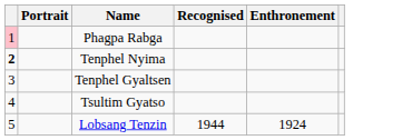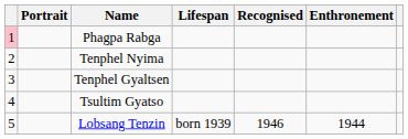+ column: Lifespan | born 1939
Tenphel Nyima | column 1: bold -> normal
Lobsang Tenzin | Recognised: 1944 -> 1946
Lobsang Tenzin | Enthronement: 1924 -> 1944
